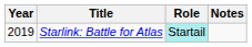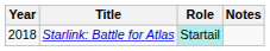Starlink: Battle for Atlas | Year: 2019 -> 2018
